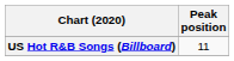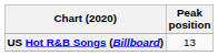US Hot R&B Songs (Billboard) | Peak position: 11 -> 13
